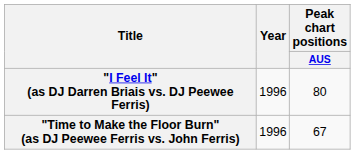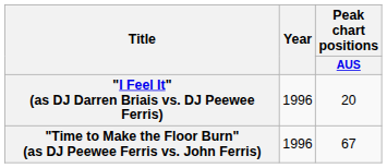"I Feel It" (as DJ Darren Briais vs. DJ Peewee Ferris) | Peak chart positions / AUS: 80 -> 20
